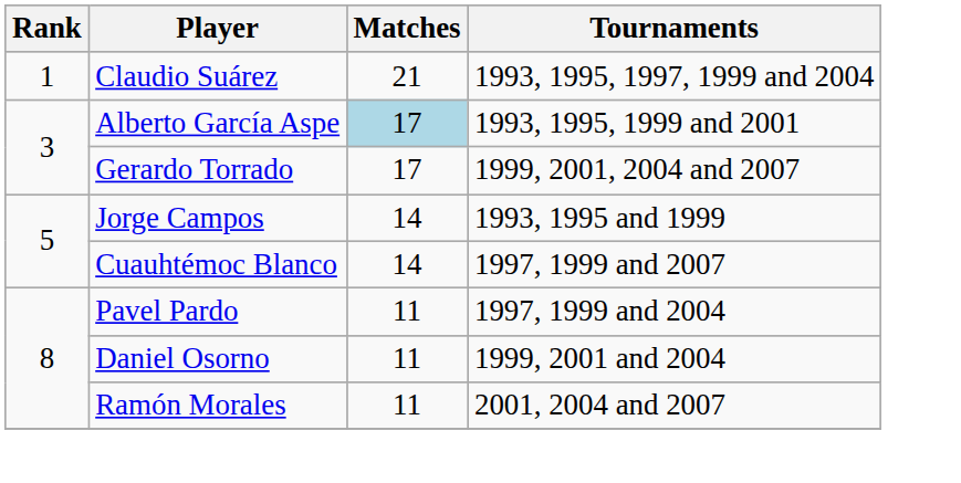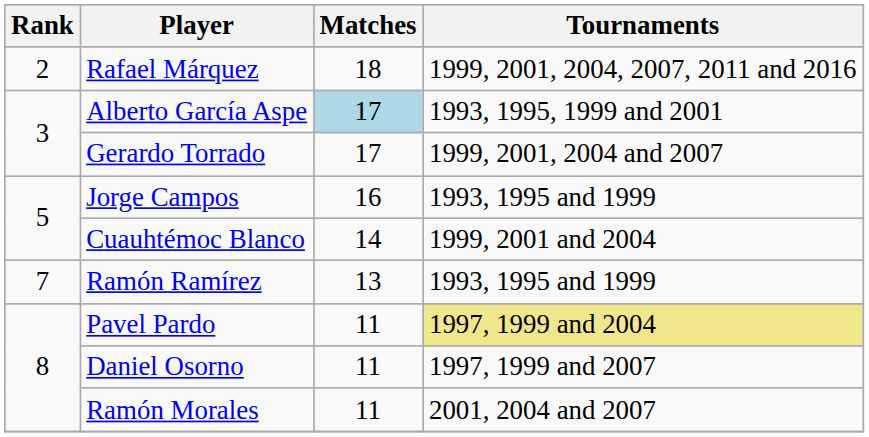- row: 1 | Claudio Suárez | 21 | 1993, 1995, 1997, 1999 and 2004
+ row: 2 | Rafael Márquez | 18 | 1999, 2001, 2004, 2007, 2011 and 2016
Jorge Campos | Matches: 14 -> 16
Cuauhtémoc Blanco | Tournaments: 1997, 1999 and 2007 -> 1999, 2001 and 2004
+ row: 7 | Ramón Ramírez | 13 | 1993, 1995 and 1999
Pavel Pardo | Tournaments: no background -> khaki background
Daniel Osorno | Tournaments: 1999, 2001 and 2004 -> 1997, 1999 and 2007
